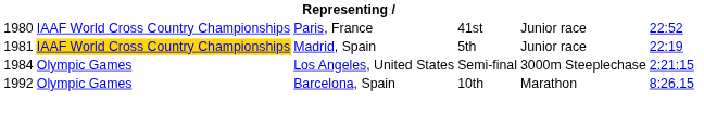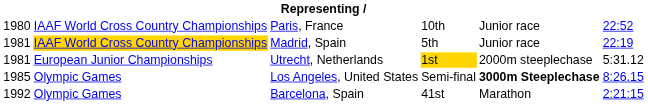Paris, France | column 4: 41st -> 10th
+ row: 1981 | European Junior Championships | Utrecht, Netherlands | 1st | 2000m steeplechase | 5:31.12
Los Angeles, United States | column 1: 1984 -> 1985
Los Angeles, United States | column 5: normal -> bold
Los Angeles, United States | column 6: 2:21:15 -> 8:26.15
Barcelona, Spain | column 4: 10th -> 41st
Barcelona, Spain | column 6: 8:26.15 -> 2:21:15
